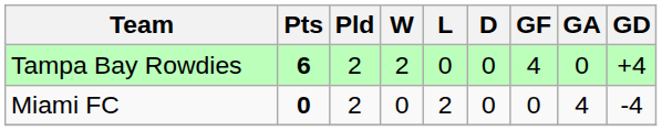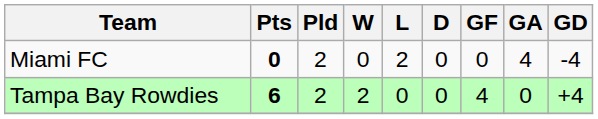rows swapped: Tampa Bay Rowdies <-> Miami FC
